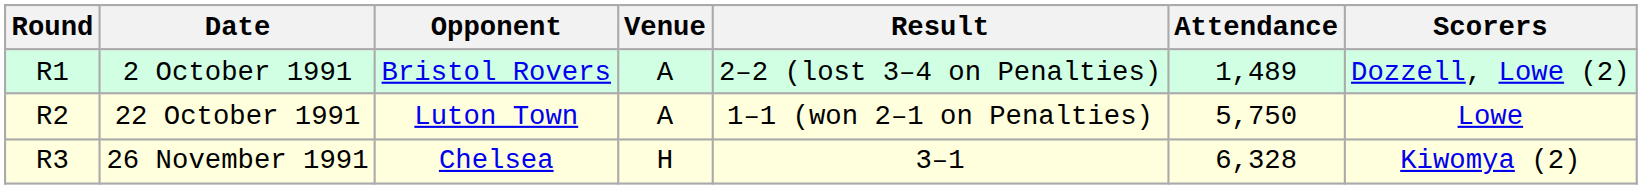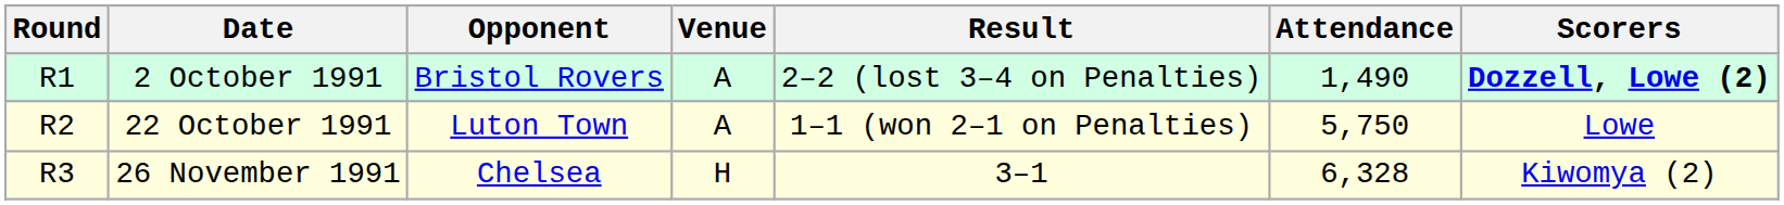2 October 1991 | Attendance: 1,489 -> 1,490
2 October 1991 | Scorers: normal -> bold
